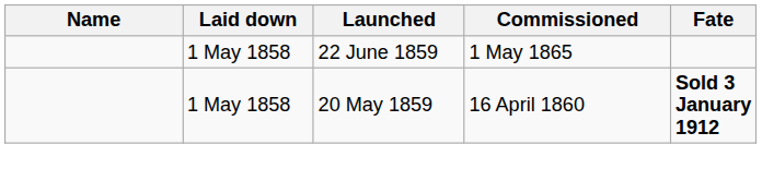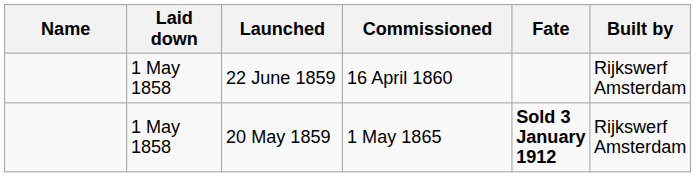+ column: Built by | Rijkswerf Amsterdam | Rijkswerf Amsterdam
22 June 1859 | Commissioned: 1 May 1865 -> 16 April 1860
20 May 1859 | Commissioned: 16 April 1860 -> 1 May 1865
